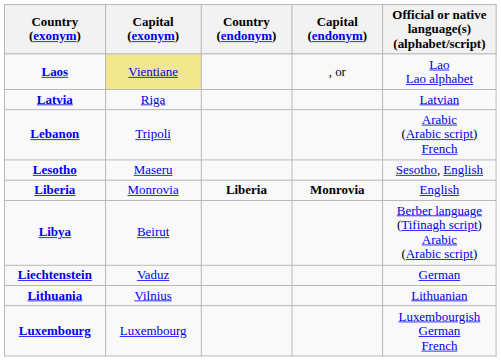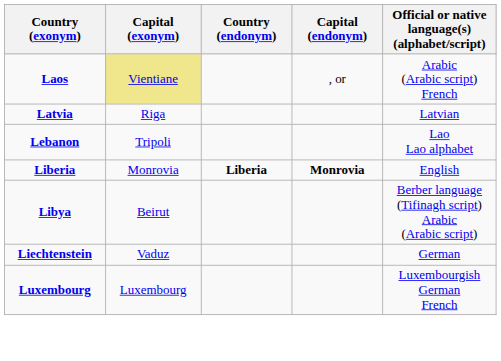Laos | Official or native language(s) (alphabet/script): Lao Lao alphabet -> Arabic (Arabic script) French
Lebanon | Official or native language(s) (alphabet/script): Arabic (Arabic script) French -> Lao Lao alphabet
- row: Lesotho | Maseru | Sesotho, English
- row: Lithuania | Vilnius | Lithuanian
